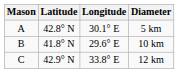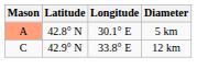5 km | Mason: no background -> lightsalmon background
- row: B | 41.8° N | 29.6° E | 10 km
